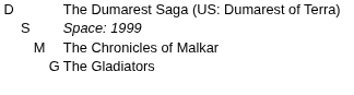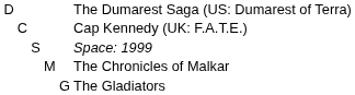+ row: C | Cap Kennedy (UK: F.A.T.E.)
